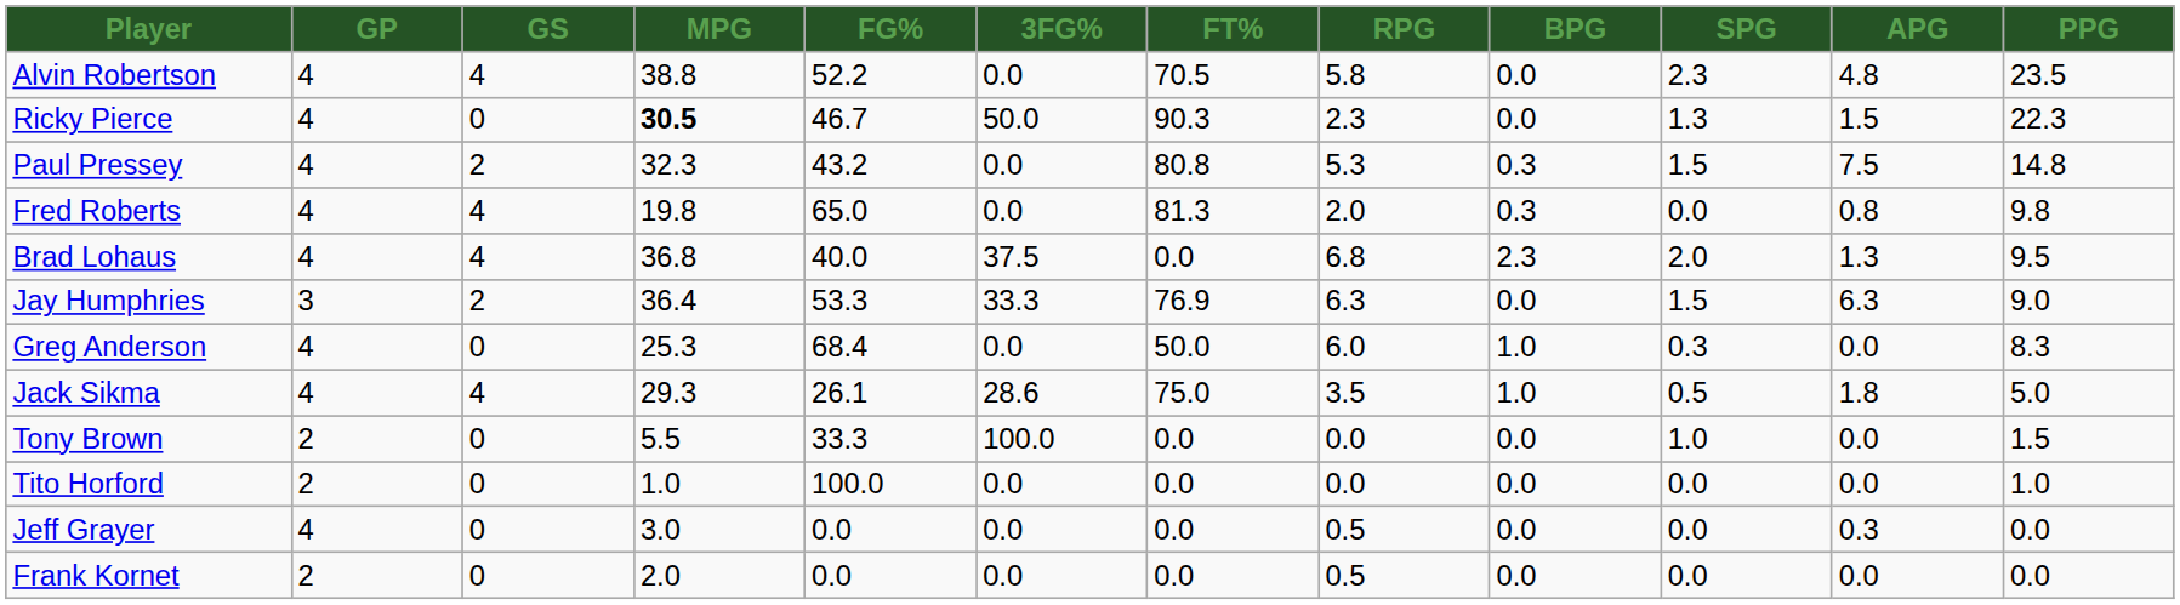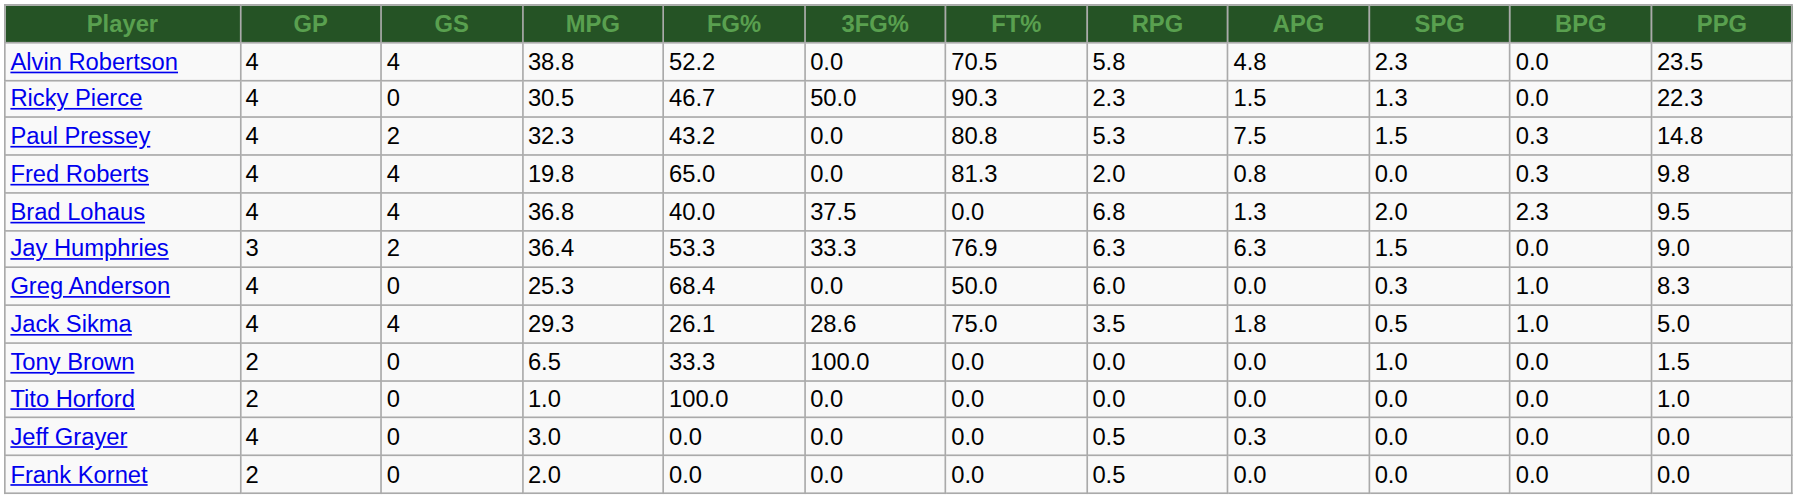columns swapped: APG <-> BPG
Ricky Pierce | MPG: bold -> normal
Tony Brown | MPG: 5.5 -> 6.5
